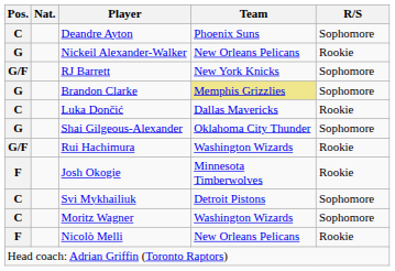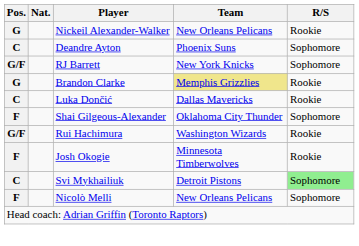rows swapped: Nickeil Alexander-Walker <-> Deandre Ayton
Brandon Clarke | R/S: Sophomore -> Rookie
Shai Gilgeous-Alexander | Pos.: G -> F
Svi Mykhailiuk | R/S: no background -> lightgreen background
- row: C | Moritz Wagner | Washington Wizards | Sophomore
Nicolò Melli | R/S: Rookie -> Sophomore
